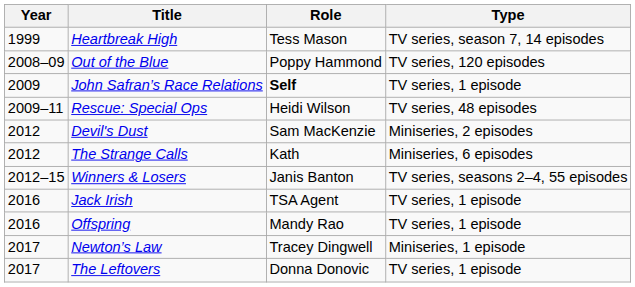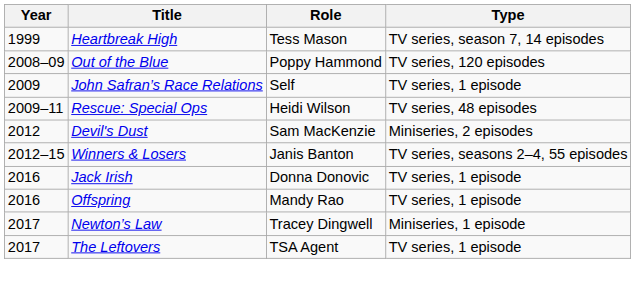John Safran’s Race Relations | Role: bold -> normal
- row: 2012 | The Strange Calls | Kath | Miniseries, 6 episodes
Jack Irish | Role: TSA Agent -> Donna Donovic
The Leftovers | Role: Donna Donovic -> TSA Agent
